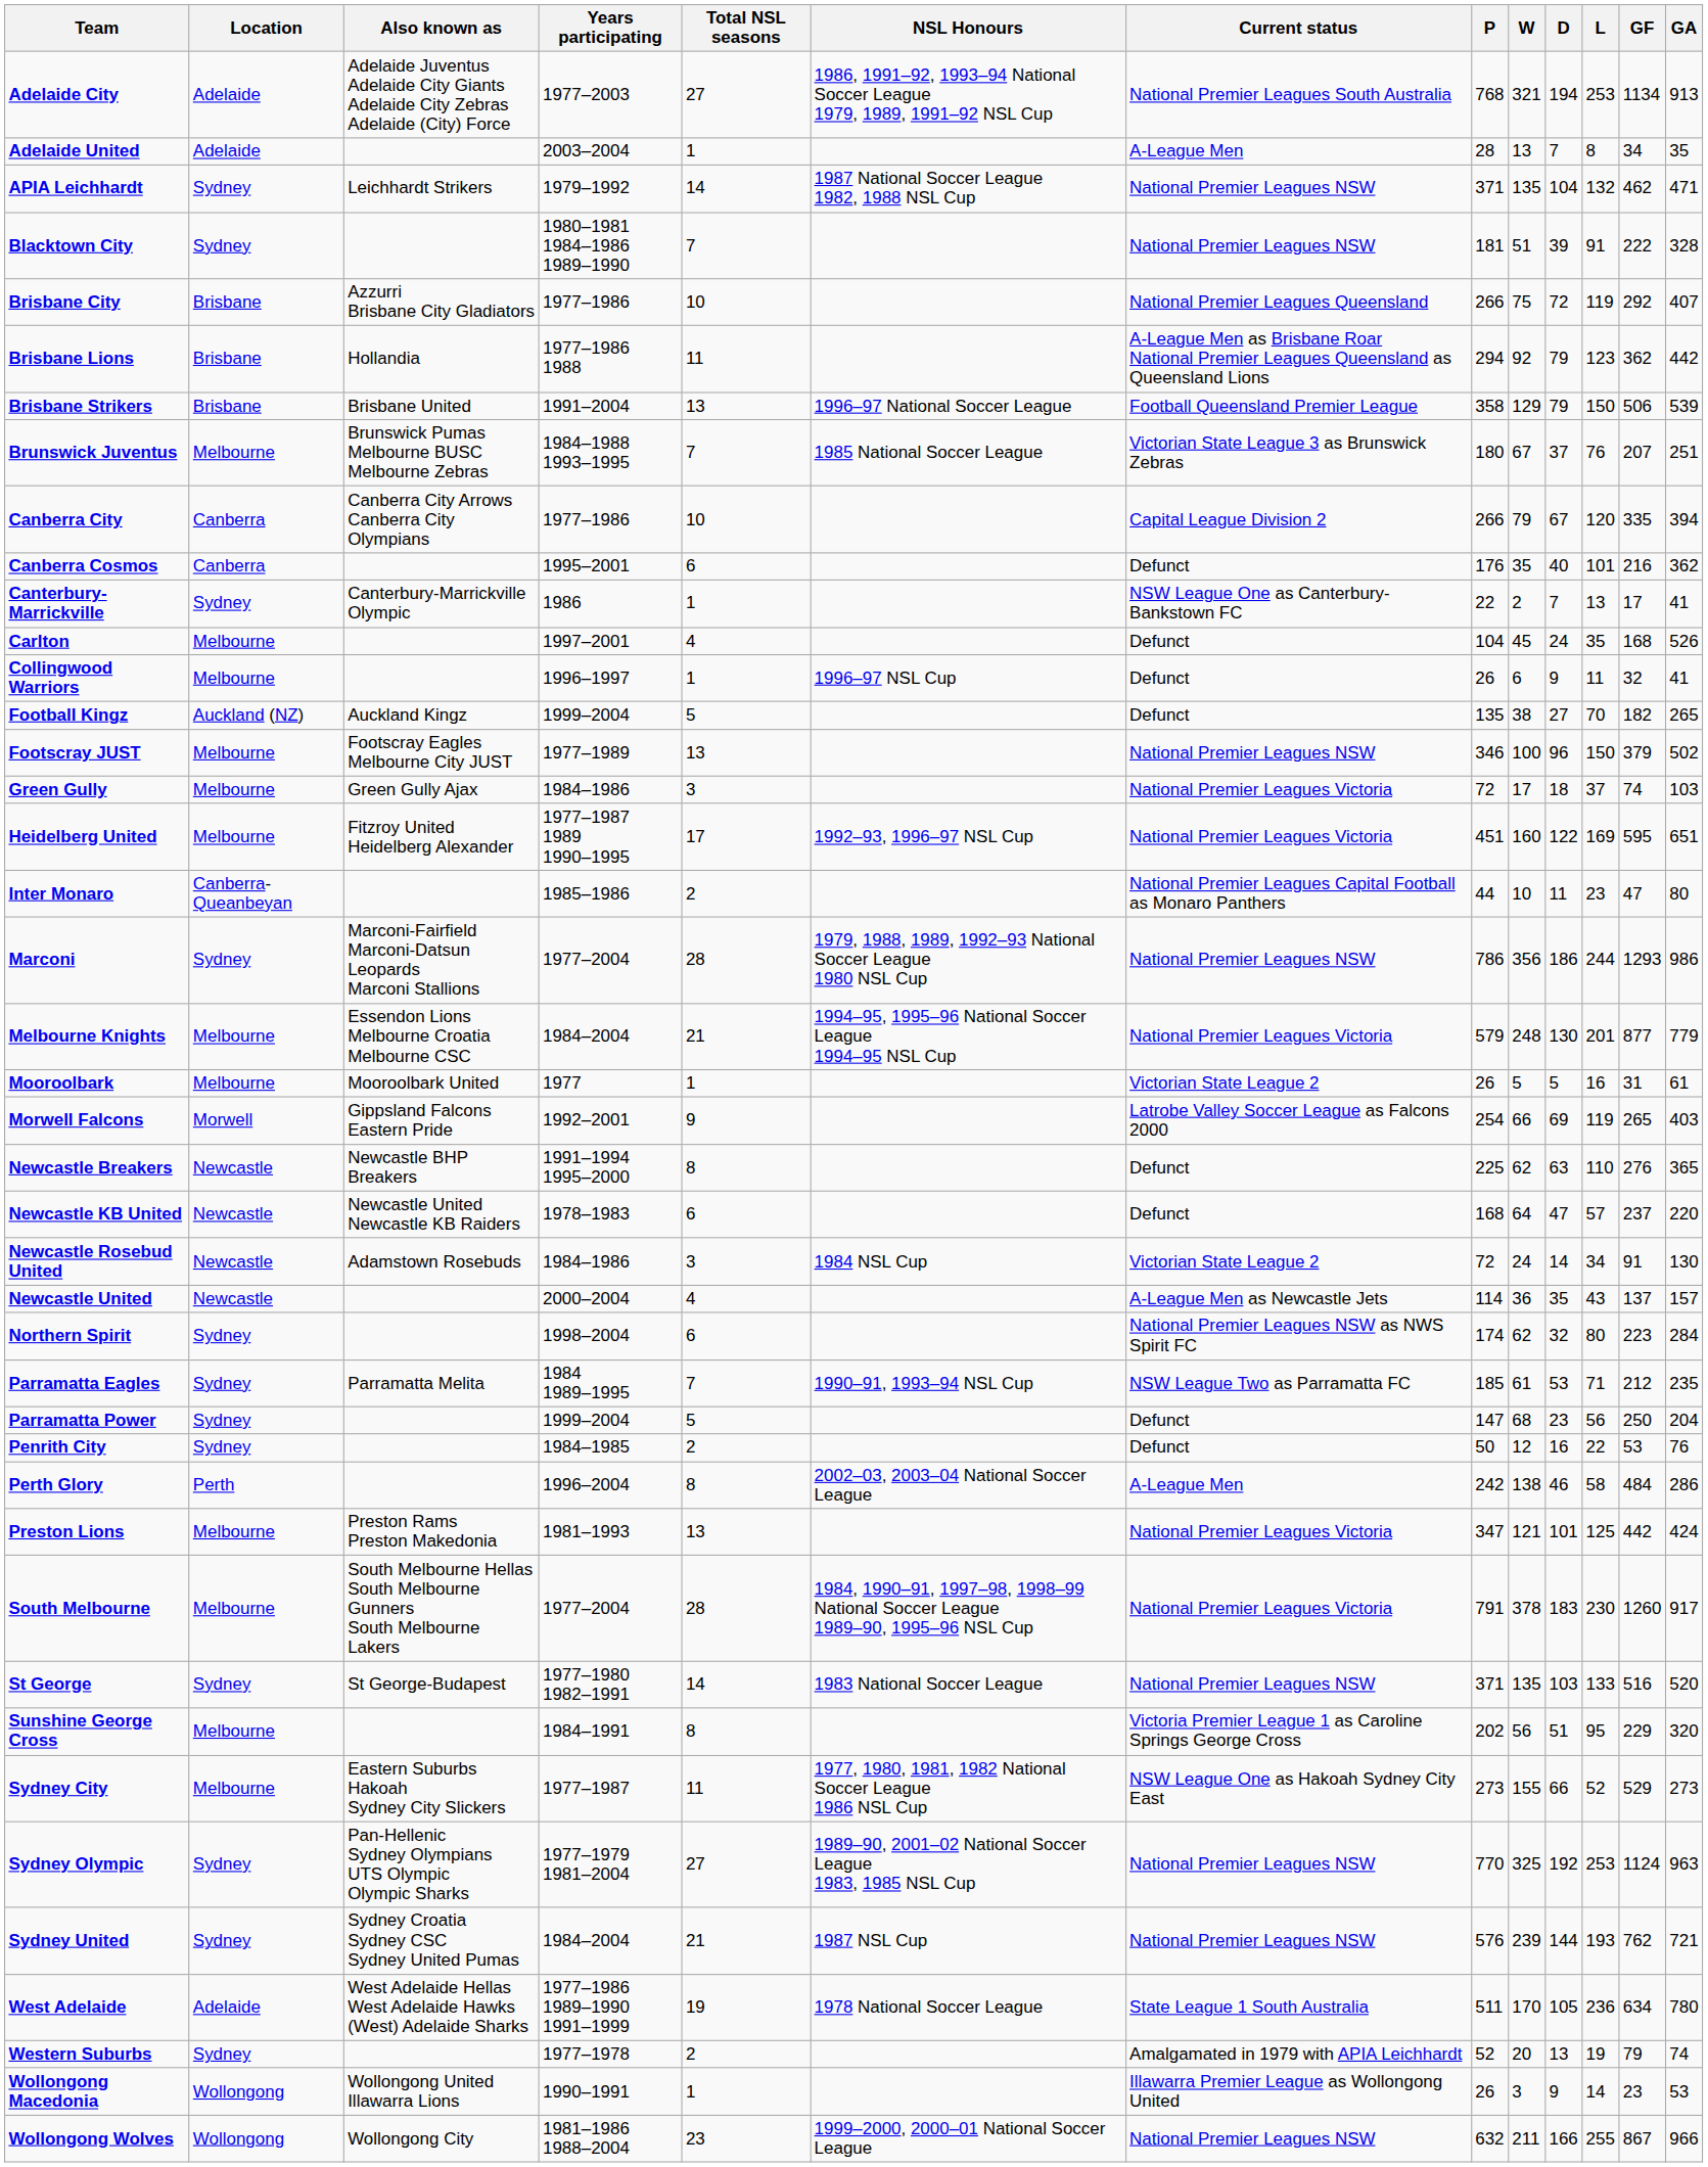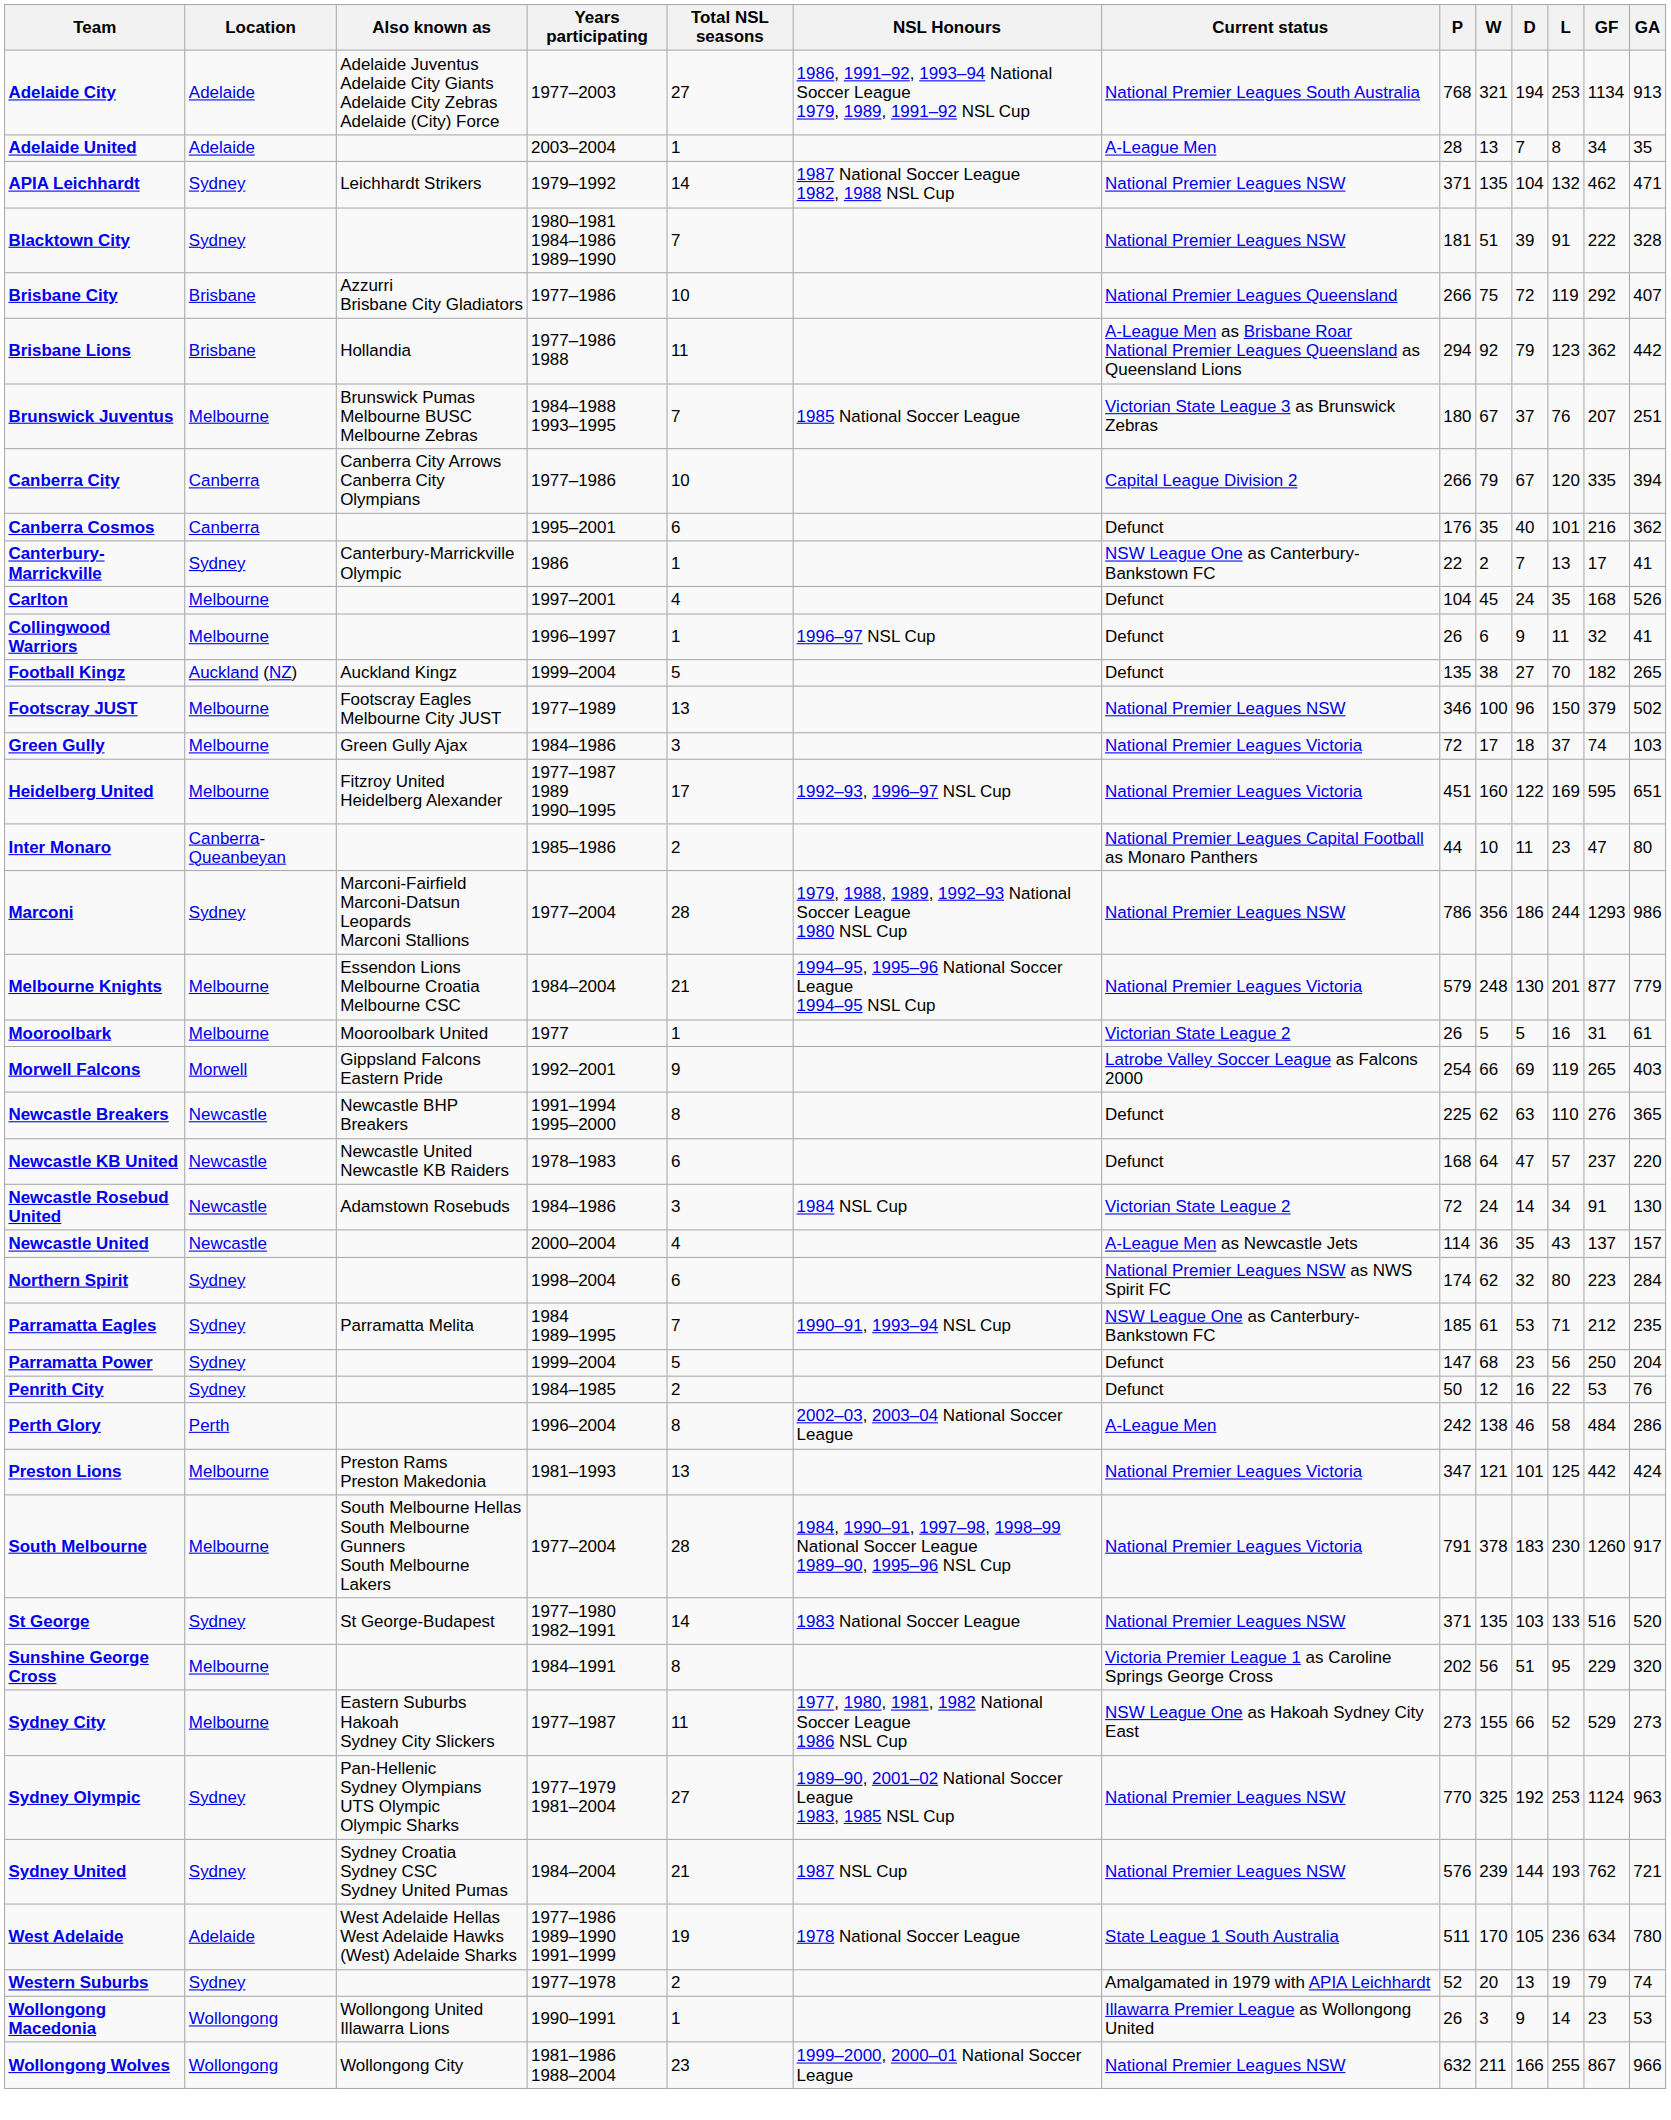- row: Brisbane Strikers | Brisbane | Brisbane United | 1991–2004 | 13 | 1996–97 National Soccer League | Football Queensland Premier League | 358 | 129 | 79 | 150 | 506 | 539
Parramatta Eagles | Current status: NSW League Two as Parramatta FC -> NSW League One as Canterbury-Bankstown FC
